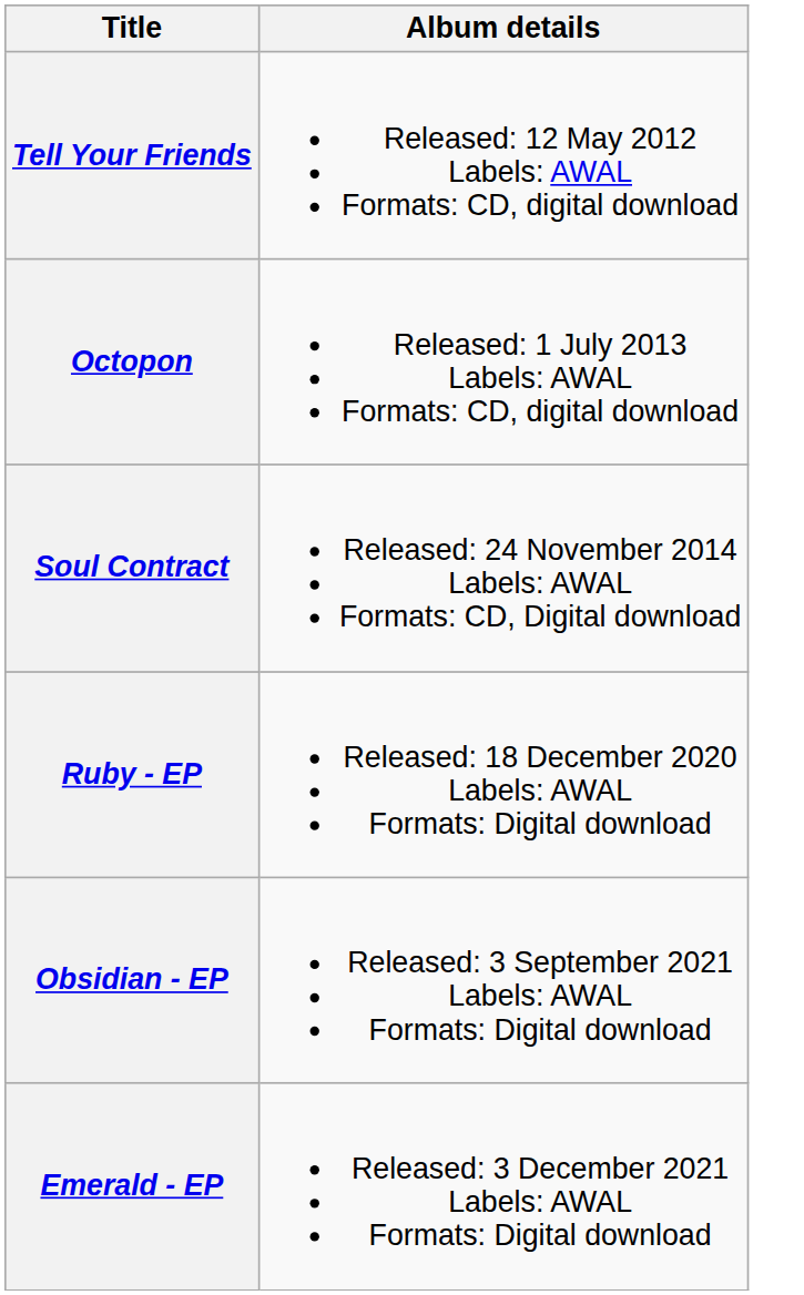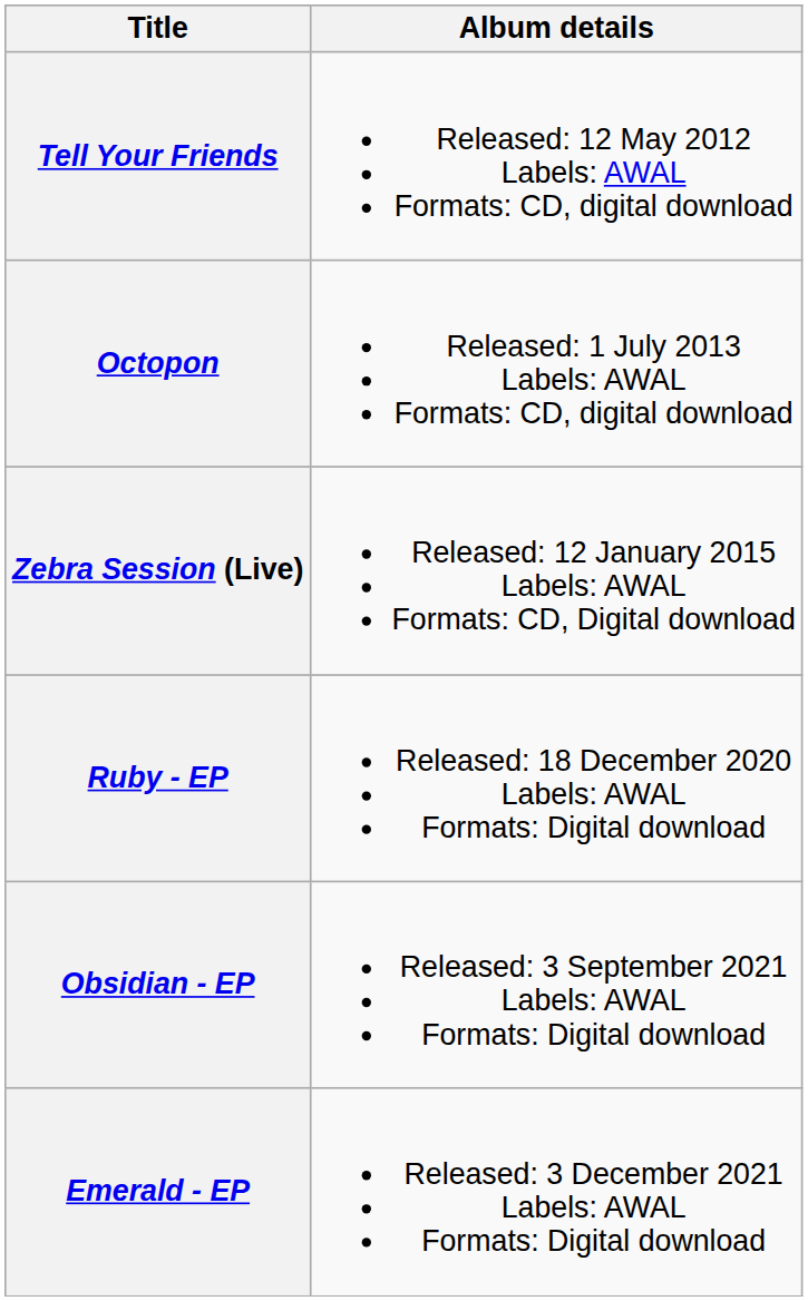- row: Soul Contract | Released: 24 November 2014 Labels: AWAL Formats: CD, Digital download
+ row: Zebra Session (Live) | Released: 12 January 2015 Labels: AWAL Formats: CD, Digital download
